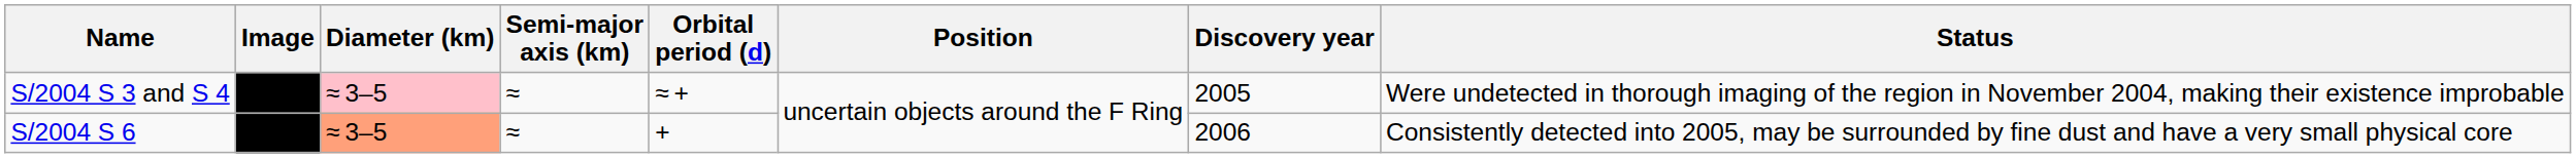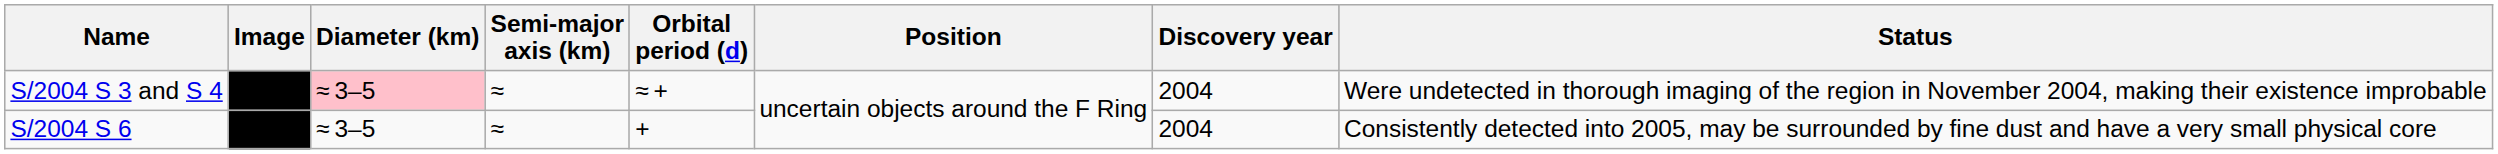S/2004 S 3 and S 4 | Discovery year: 2005 -> 2004
S/2004 S 6 | Diameter (km): lightsalmon background -> no background
S/2004 S 6 | Discovery year: 2006 -> 2004
